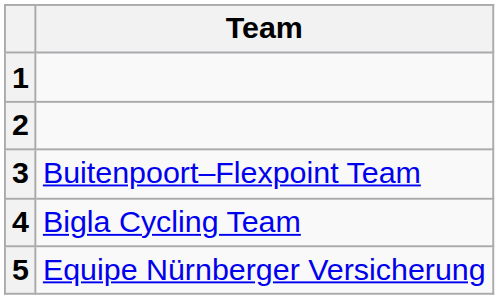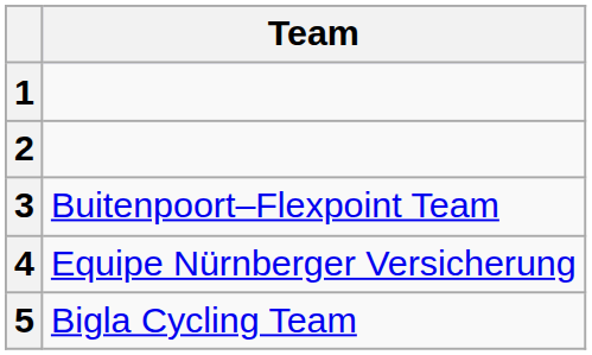4 | Team: Bigla Cycling Team -> Equipe Nürnberger Versicherung
5 | Team: Equipe Nürnberger Versicherung -> Bigla Cycling Team
